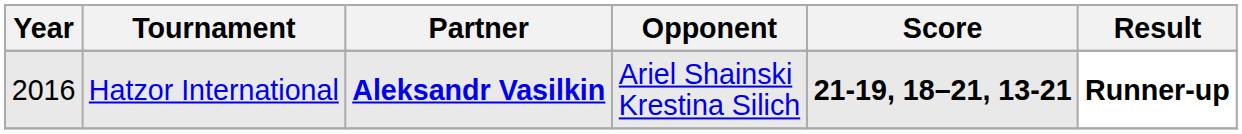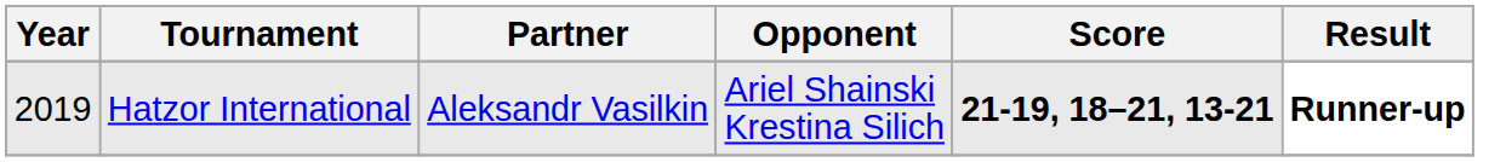Hatzor International | Year: 2016 -> 2019
Hatzor International | Partner: bold -> normal
